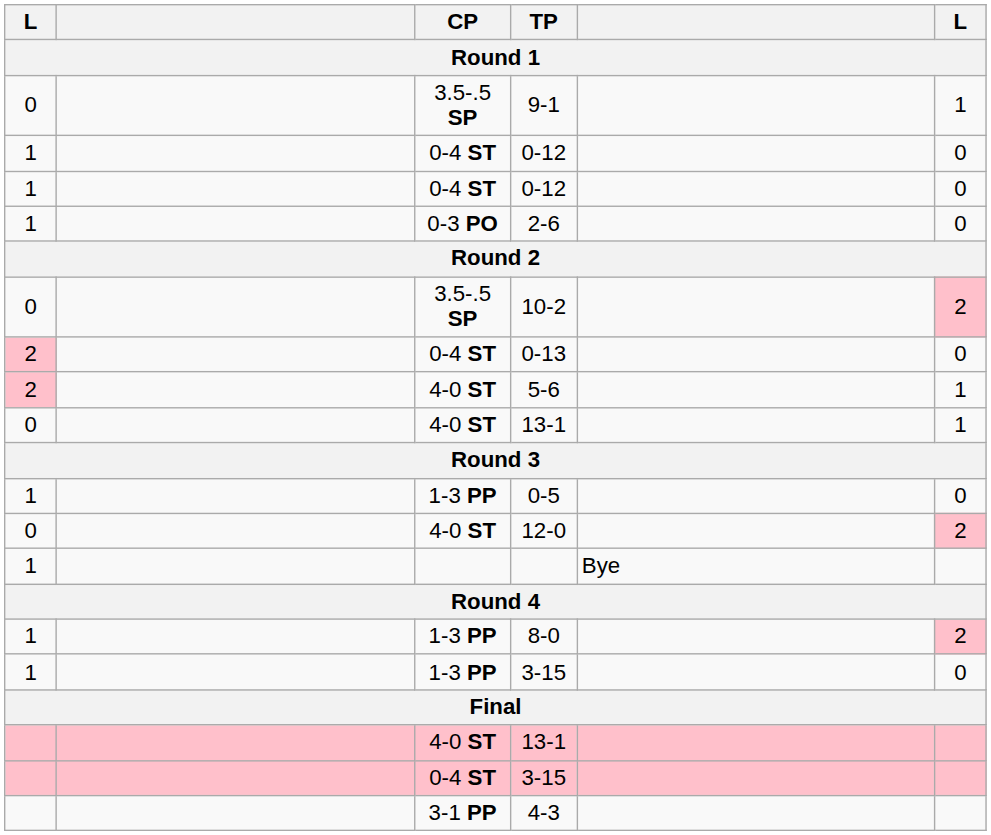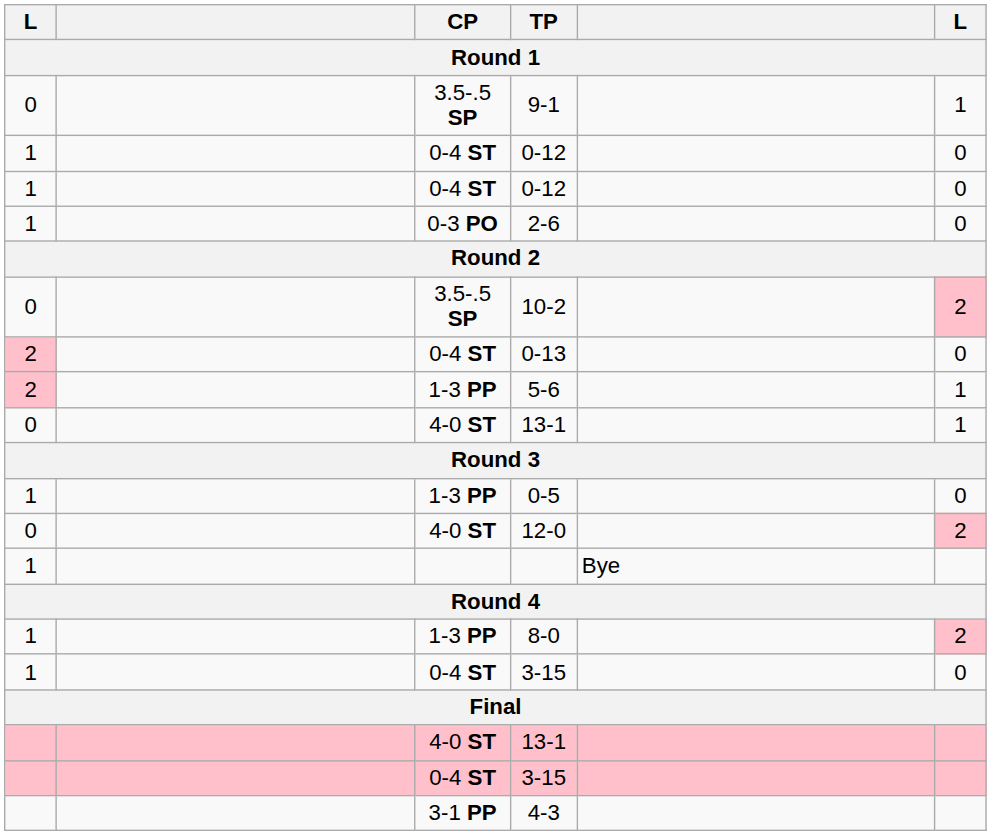5-6 | CP: 4-0 ST -> 1-3 PP
1 / 3-15 | CP: 1-3 PP -> 0-4 ST
